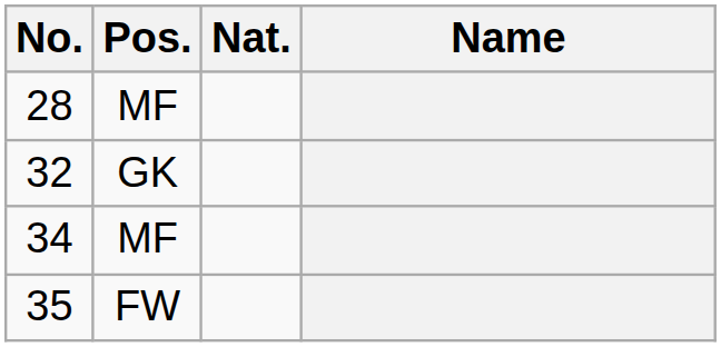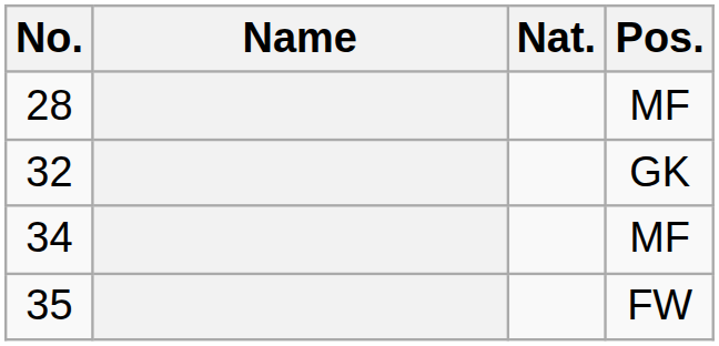columns swapped: Pos. <-> Name
